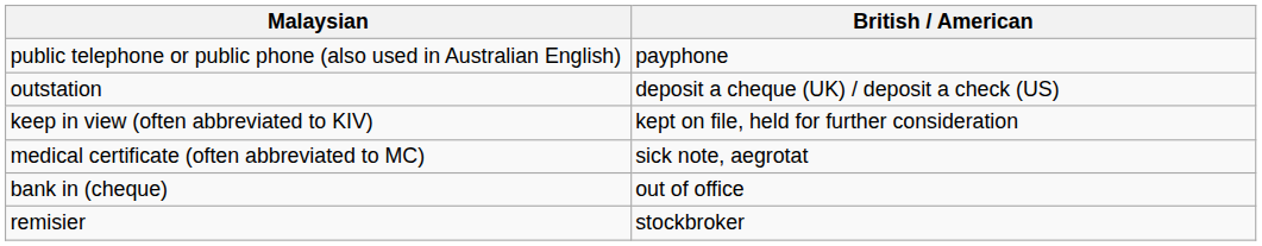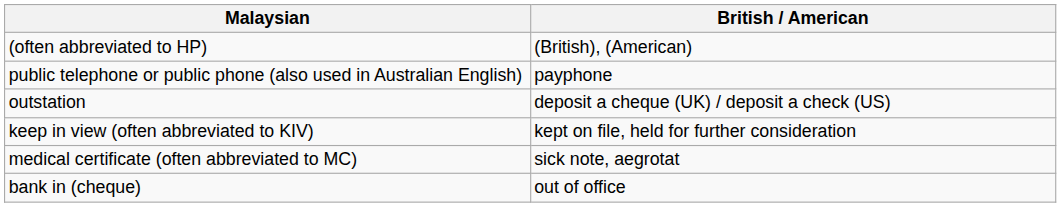+ row: (often abbreviated to HP) | (British), (American)
- row: remisier | stockbroker
